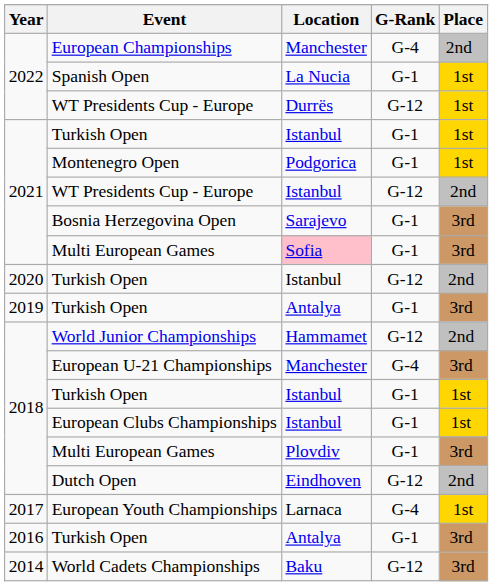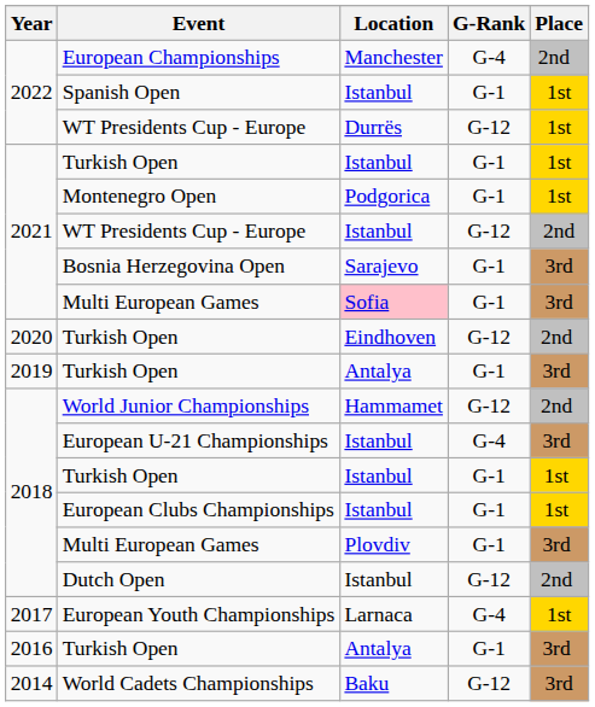Spanish Open | Location: La Nucia -> Istanbul
2020 / Turkish Open | Location: Istanbul -> Eindhoven
European U-21 Championships | Location: Manchester -> Istanbul
Dutch Open | Location: Eindhoven -> Istanbul
